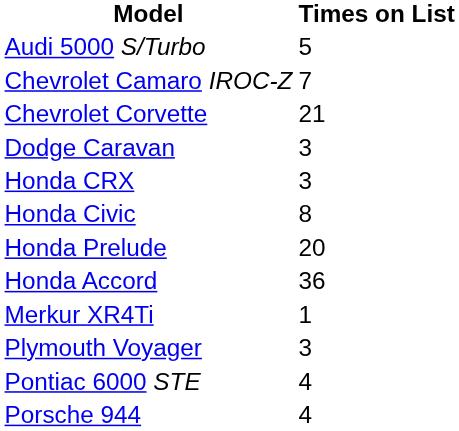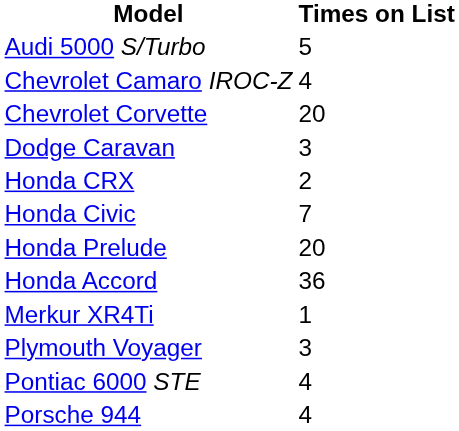Chevrolet Camaro IROC-Z | Times on List: 7 -> 4
Chevrolet Corvette | Times on List: 21 -> 20
Honda CRX | Times on List: 3 -> 2
Honda Civic | Times on List: 8 -> 7
